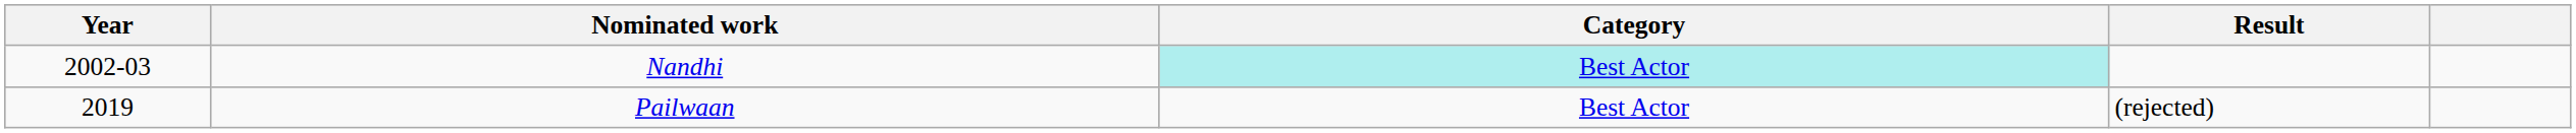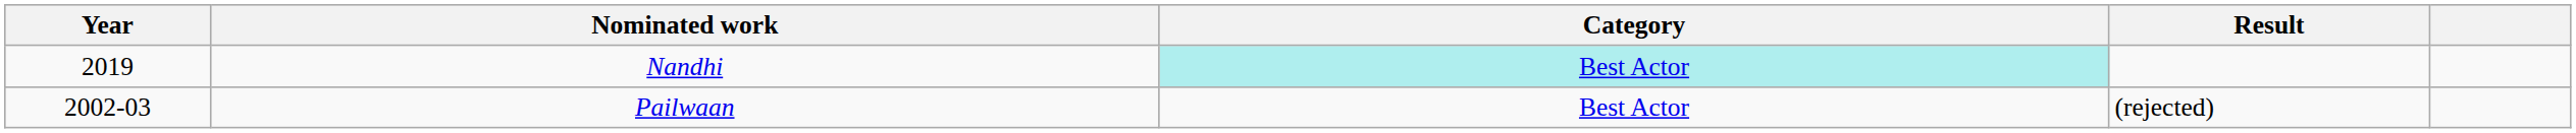Nandhi | Year: 2002-03 -> 2019
Pailwaan | Year: 2019 -> 2002-03
